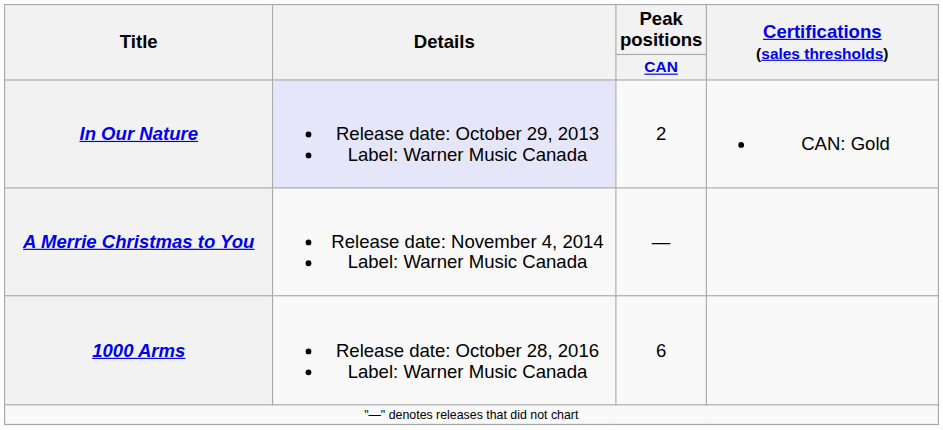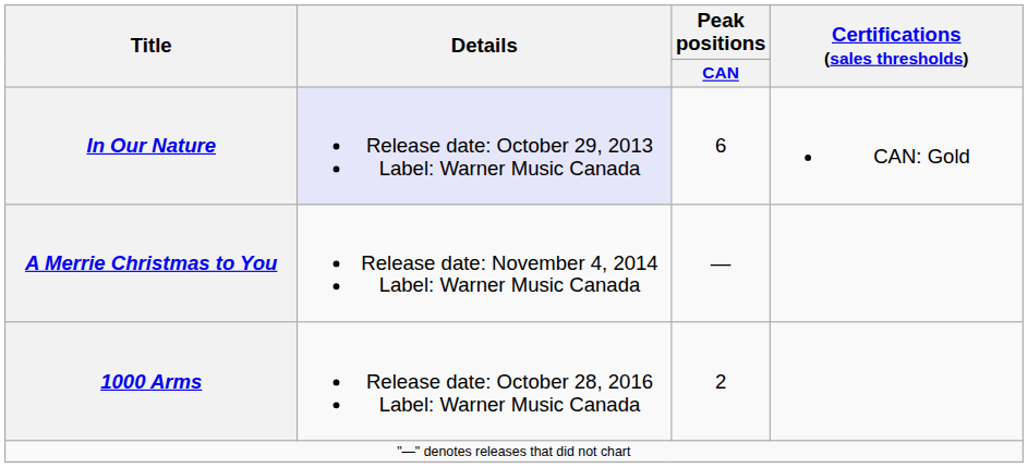In Our Nature | Peak positions / CAN: 2 -> 6
1000 Arms | Peak positions / CAN: 6 -> 2
